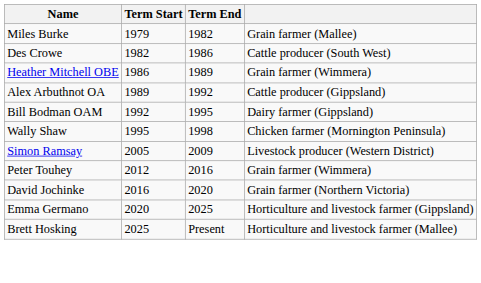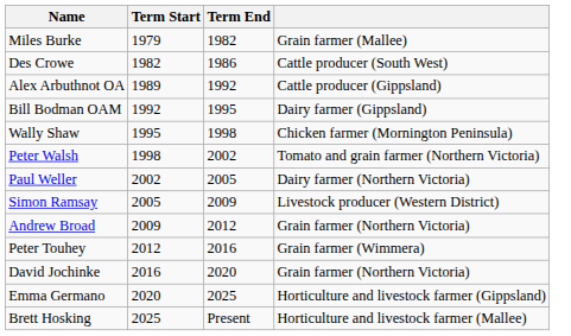- row: Heather Mitchell OBE | 1986 | 1989 | Grain farmer (Wimmera)
+ row: Peter Walsh | 1998 | 2002 | Tomato and grain farmer (Northern Victoria)
+ row: Paul Weller | 2002 | 2005 | Dairy farmer (Northern Victoria)
+ row: Andrew Broad | 2009 | 2012 | Grain farmer (Northern Victoria)
